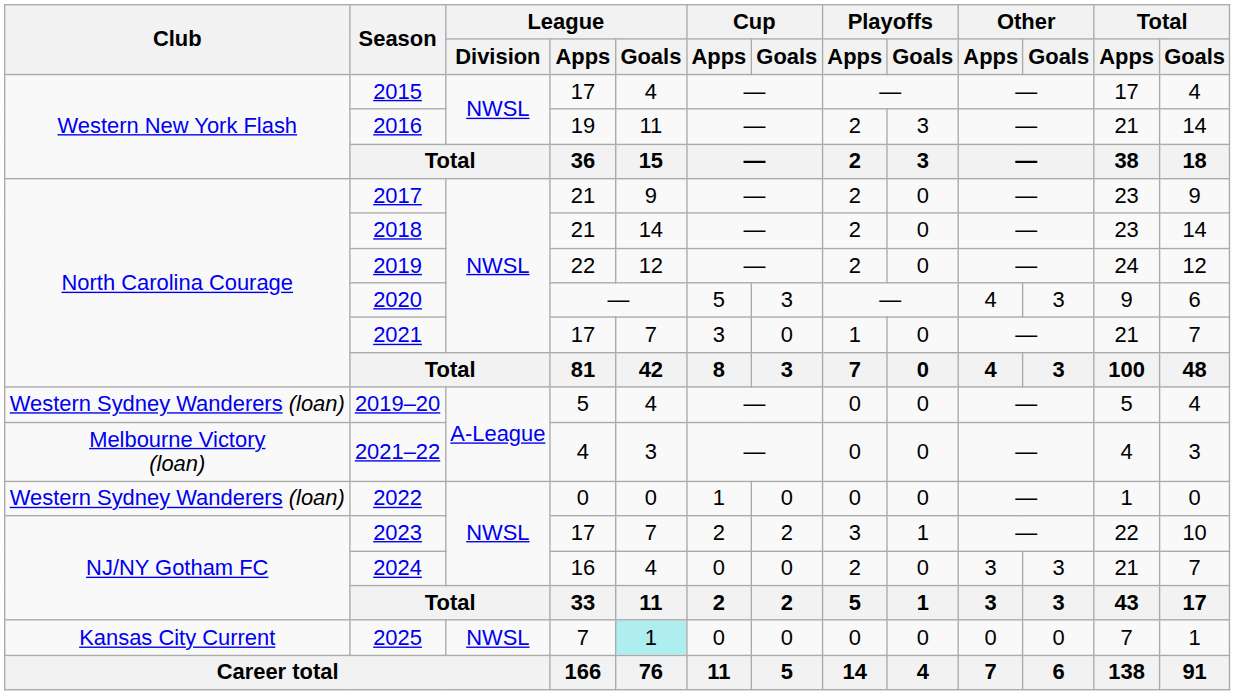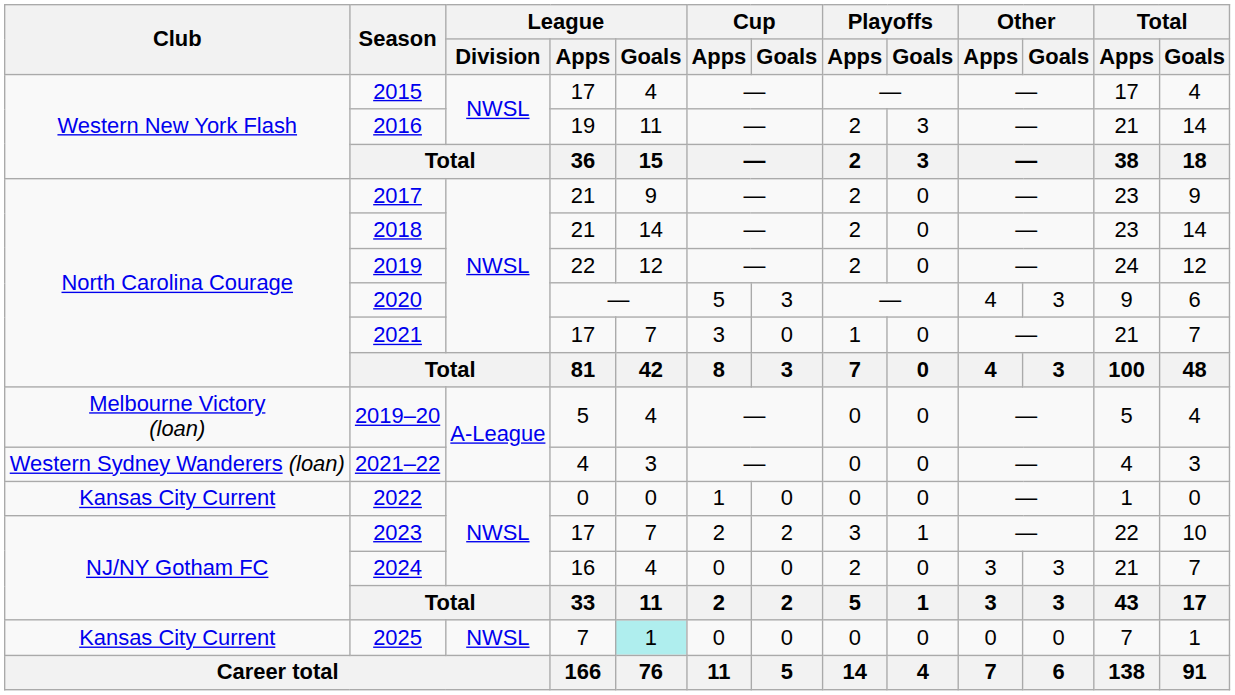2019–20 | Club: Western Sydney Wanderers (loan) -> Melbourne Victory (loan)
2021–22 | Club: Melbourne Victory (loan) -> Western Sydney Wanderers (loan)
2022 | Club: Western Sydney Wanderers (loan) -> Kansas City Current
